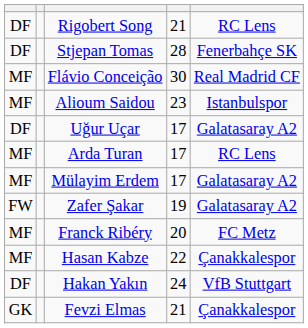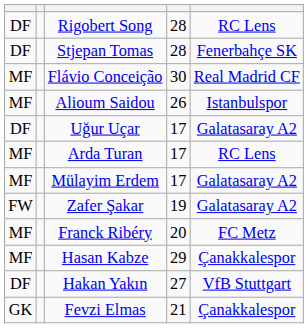Rigobert Song | column 4: 21 -> 28
Alioum Saidou | column 4: 23 -> 26
Hasan Kabze | column 4: 22 -> 29
Hakan Yakın | column 4: 24 -> 27
